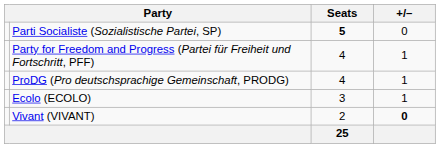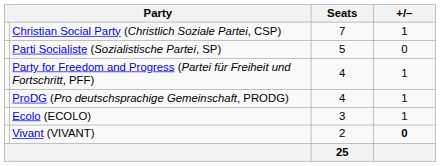+ row: Christian Social Party (Christlich Soziale Partei, CSP) | 7 | 1
Parti Socialiste (Sozialistische Partei, SP) | Seats: bold -> normal
